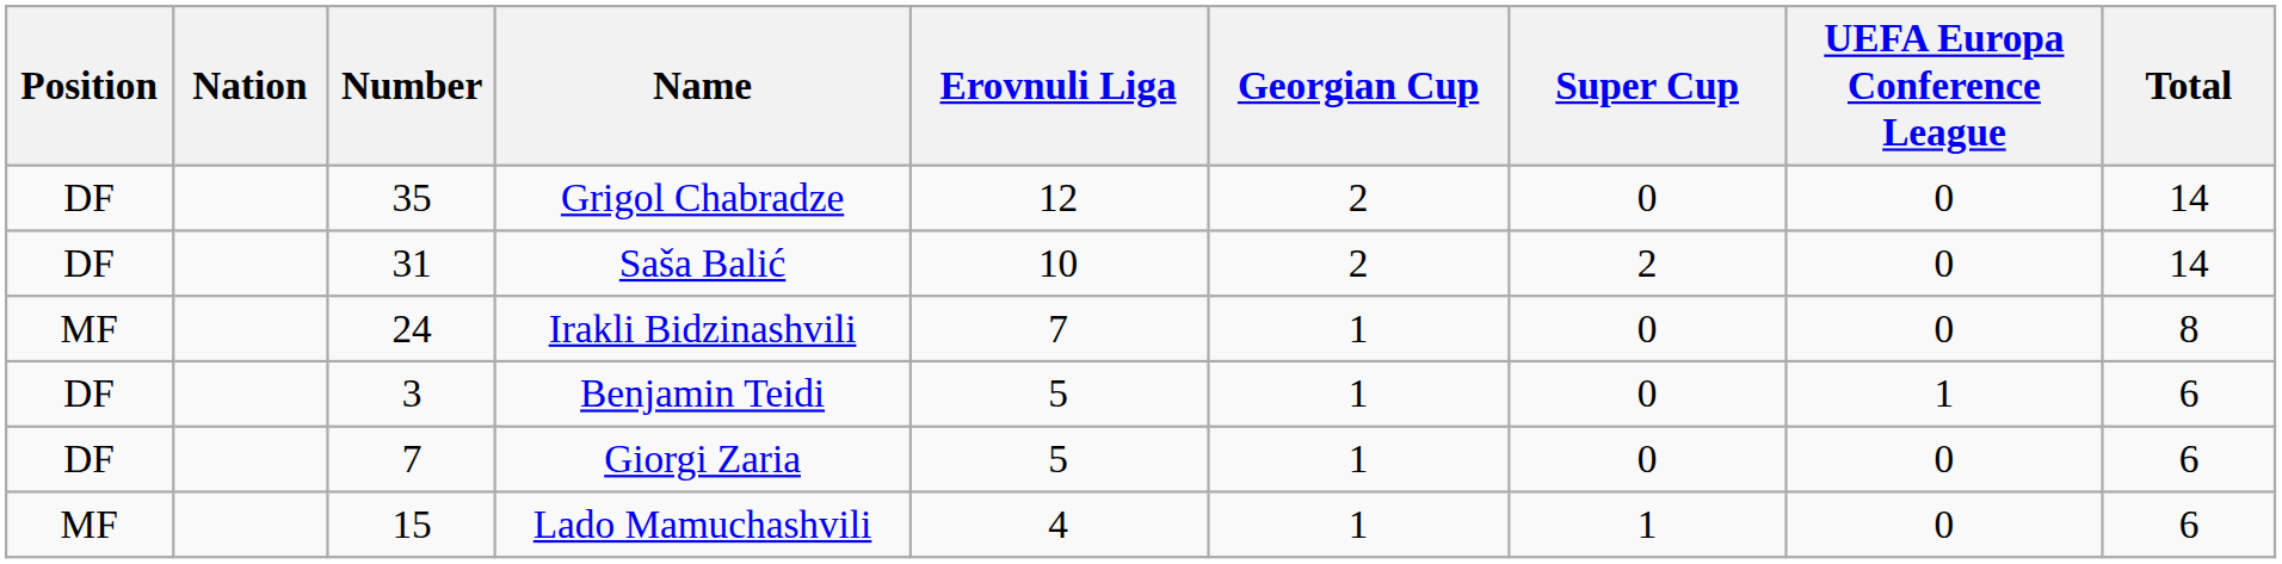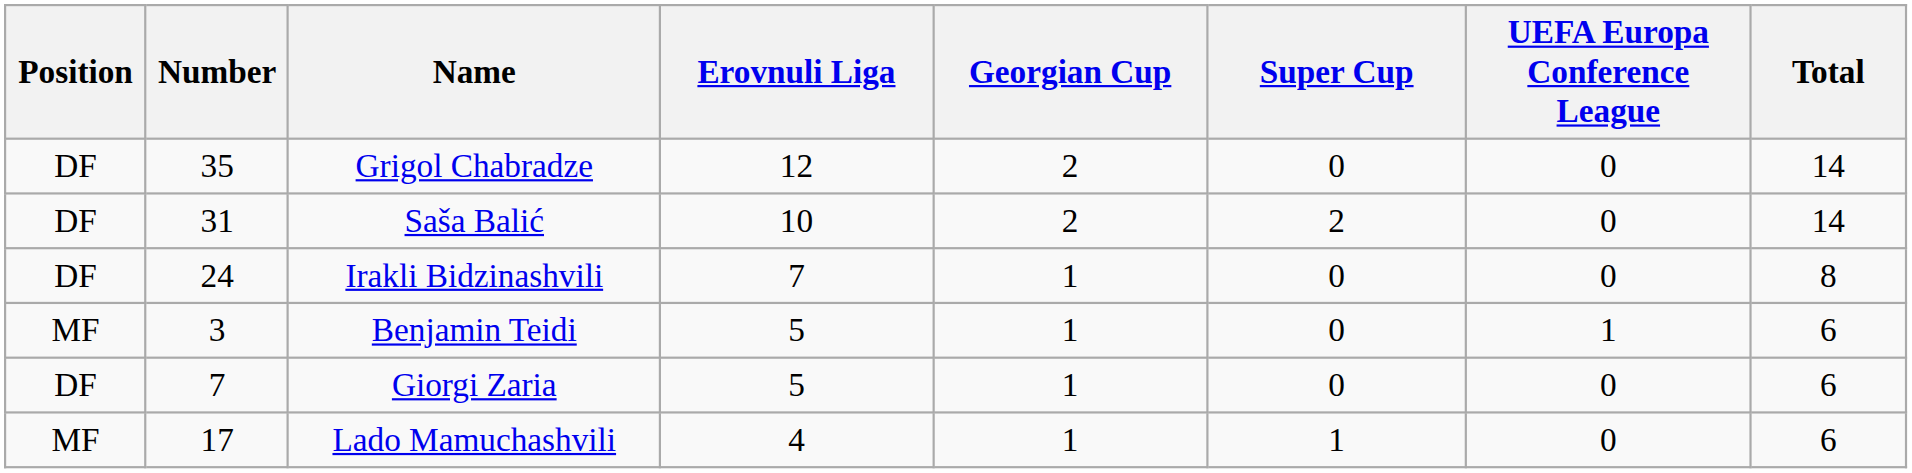- column: Nation
Irakli Bidzinashvili | Position: MF -> DF
Benjamin Teidi | Position: DF -> MF
Lado Mamuchashvili | Number: 15 -> 17
